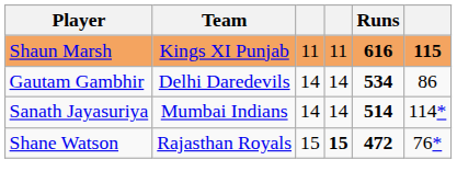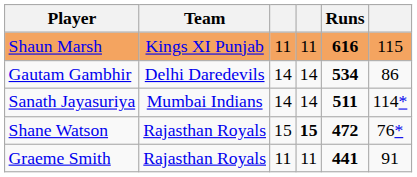Shaun Marsh | column 6: bold -> normal
Sanath Jayasuriya | Runs: 514 -> 511
+ row: Graeme Smith | Rajasthan Royals | 11 | 11 | 441 | 91
